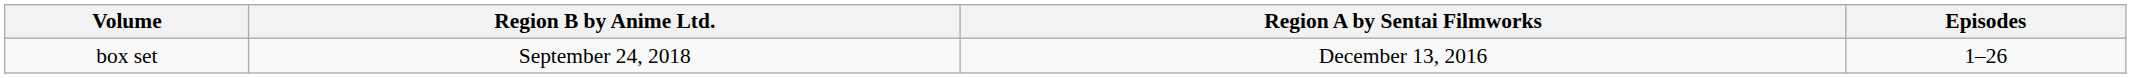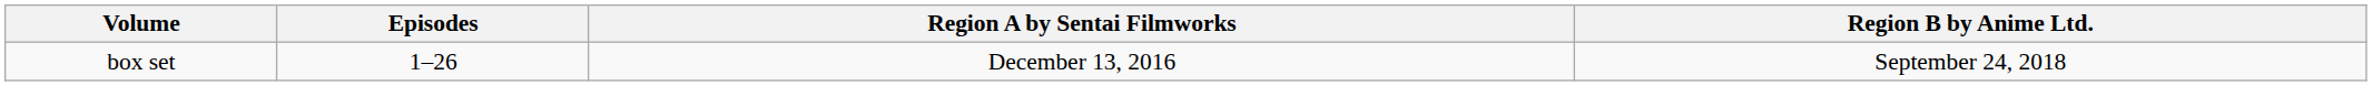columns swapped: Episodes <-> Region B by Anime Ltd.
